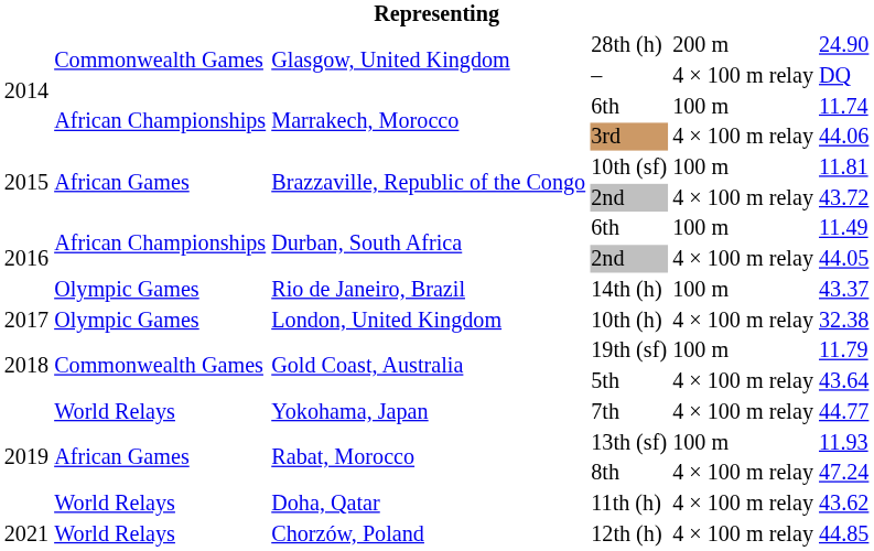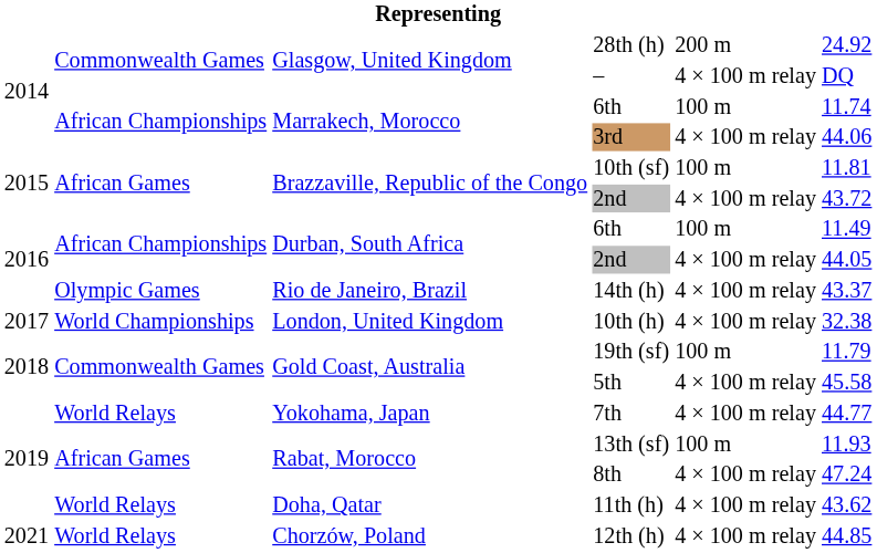28th (h) | column 6: 24.90 -> 24.92
14th (h) | column 5: 100 m -> 4 × 100 m relay
10th (h) | column 2: Olympic Games -> World Championships
5th | column 6: 43.64 -> 45.58
